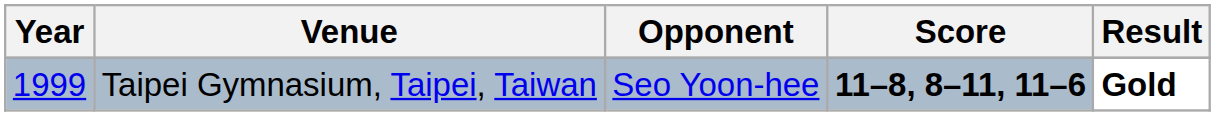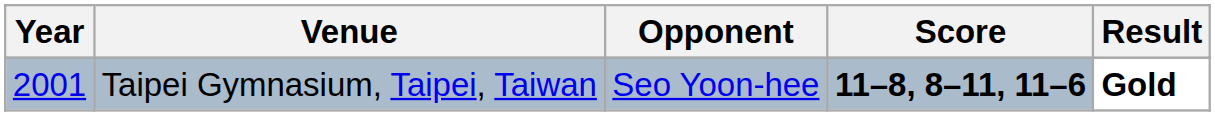Taipei Gymnasium, Taipei, Taiwan | Year: 1999 -> 2001
